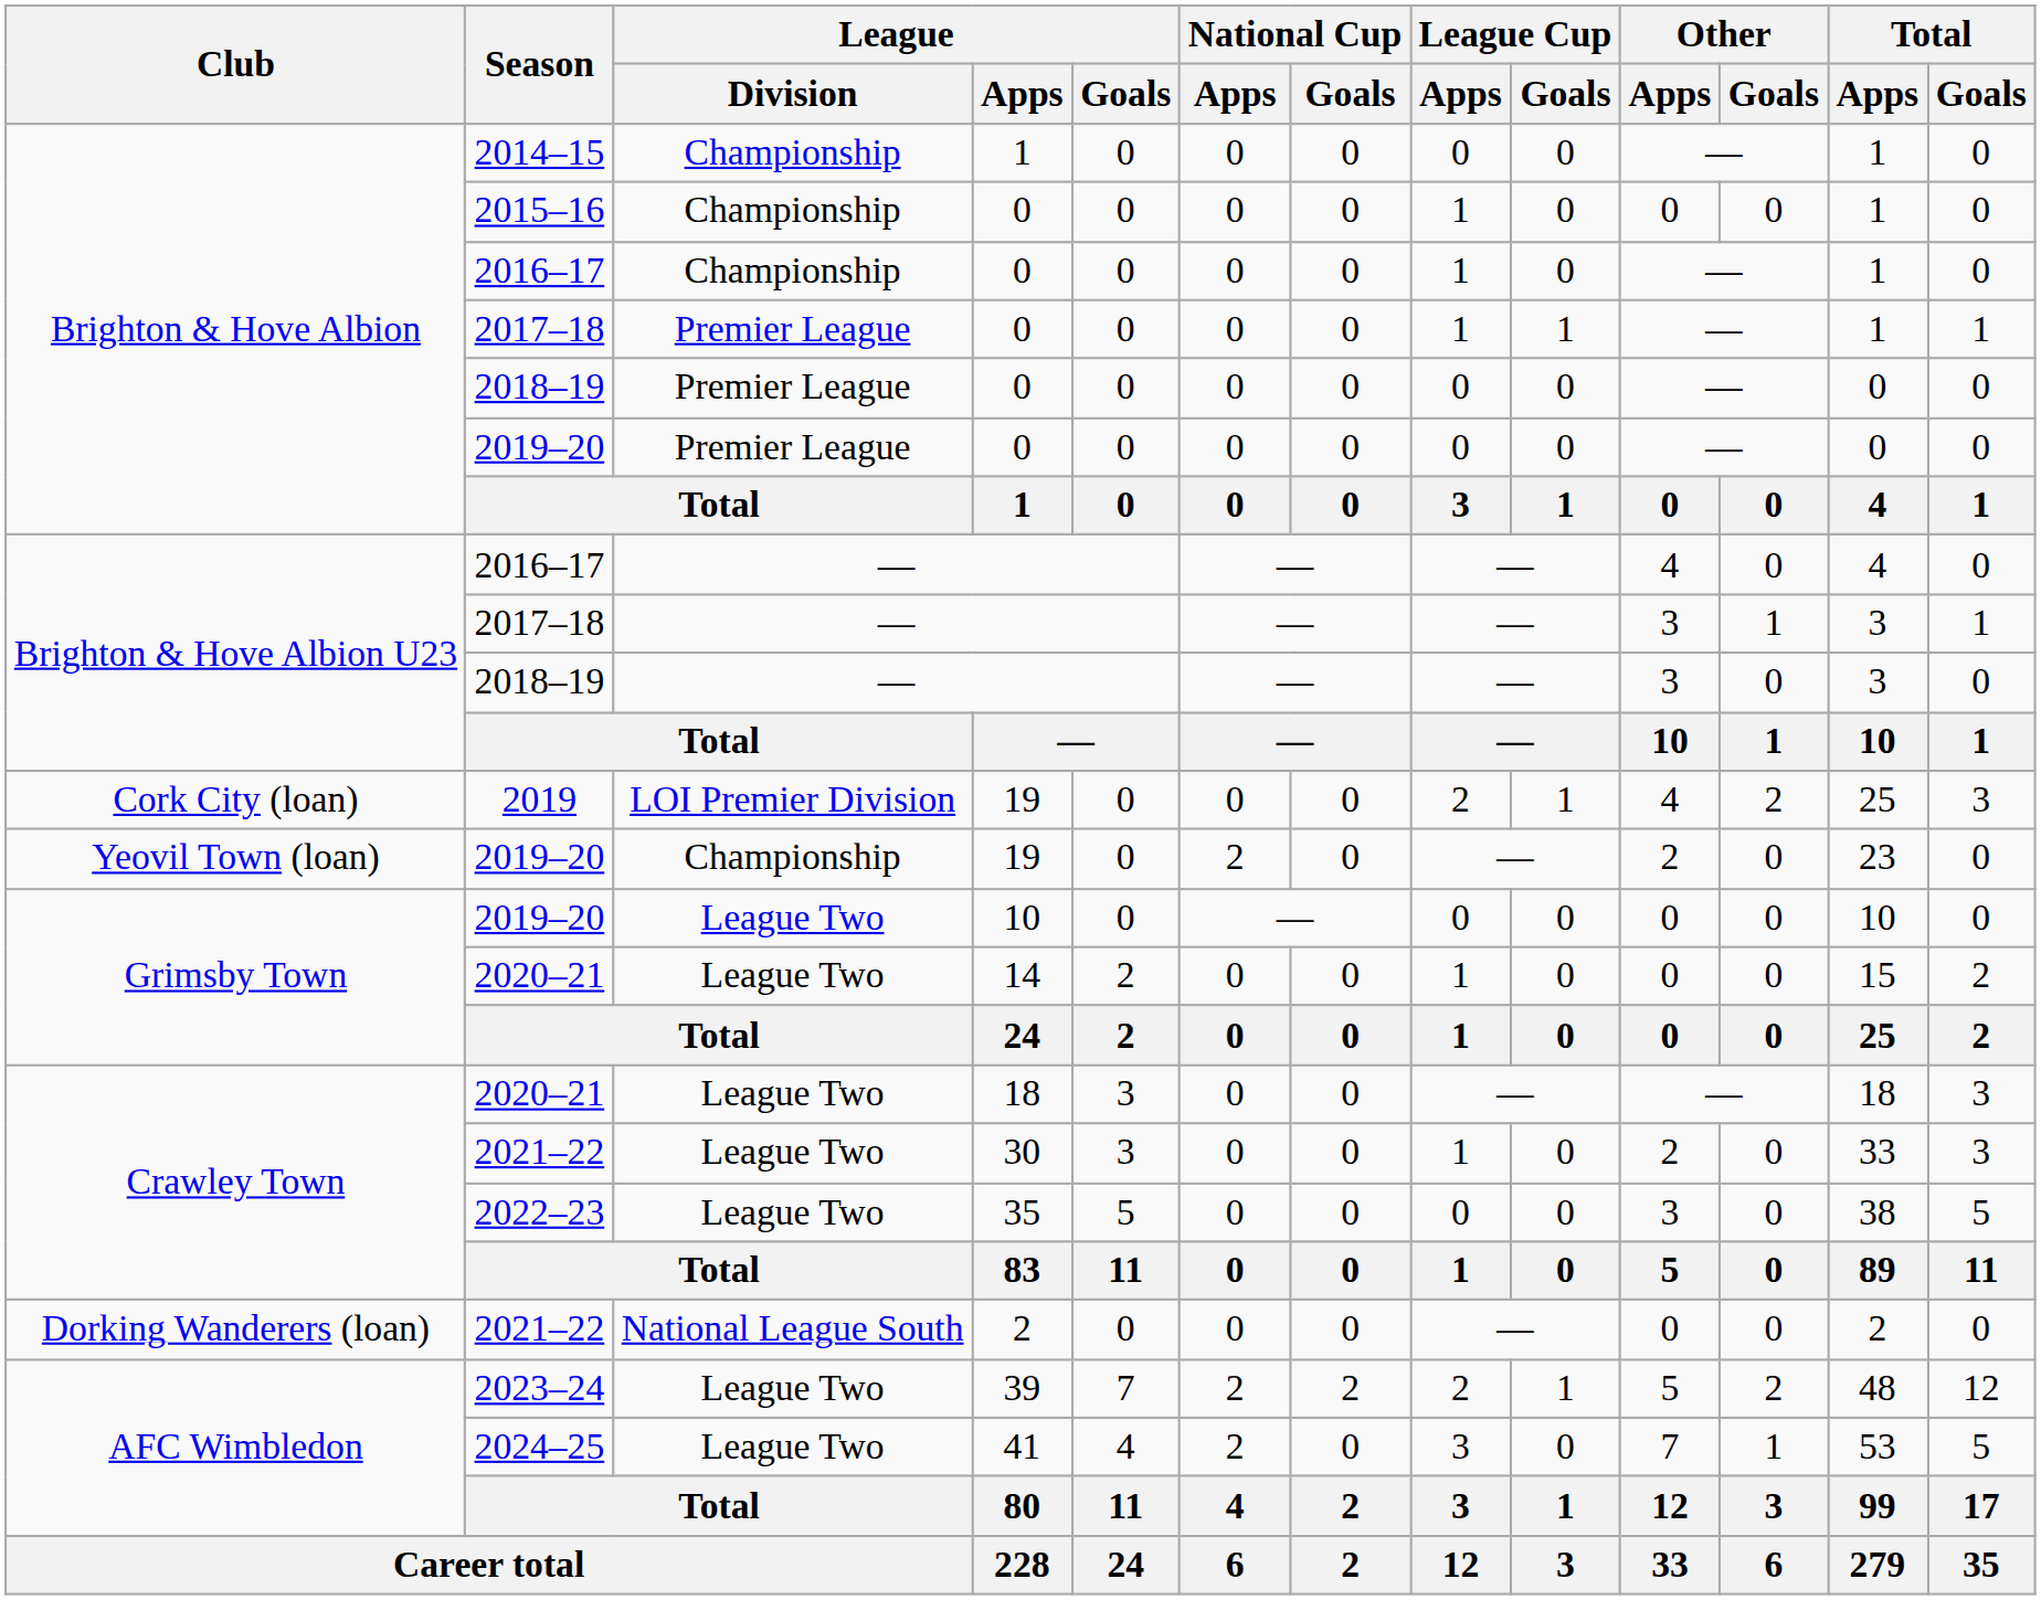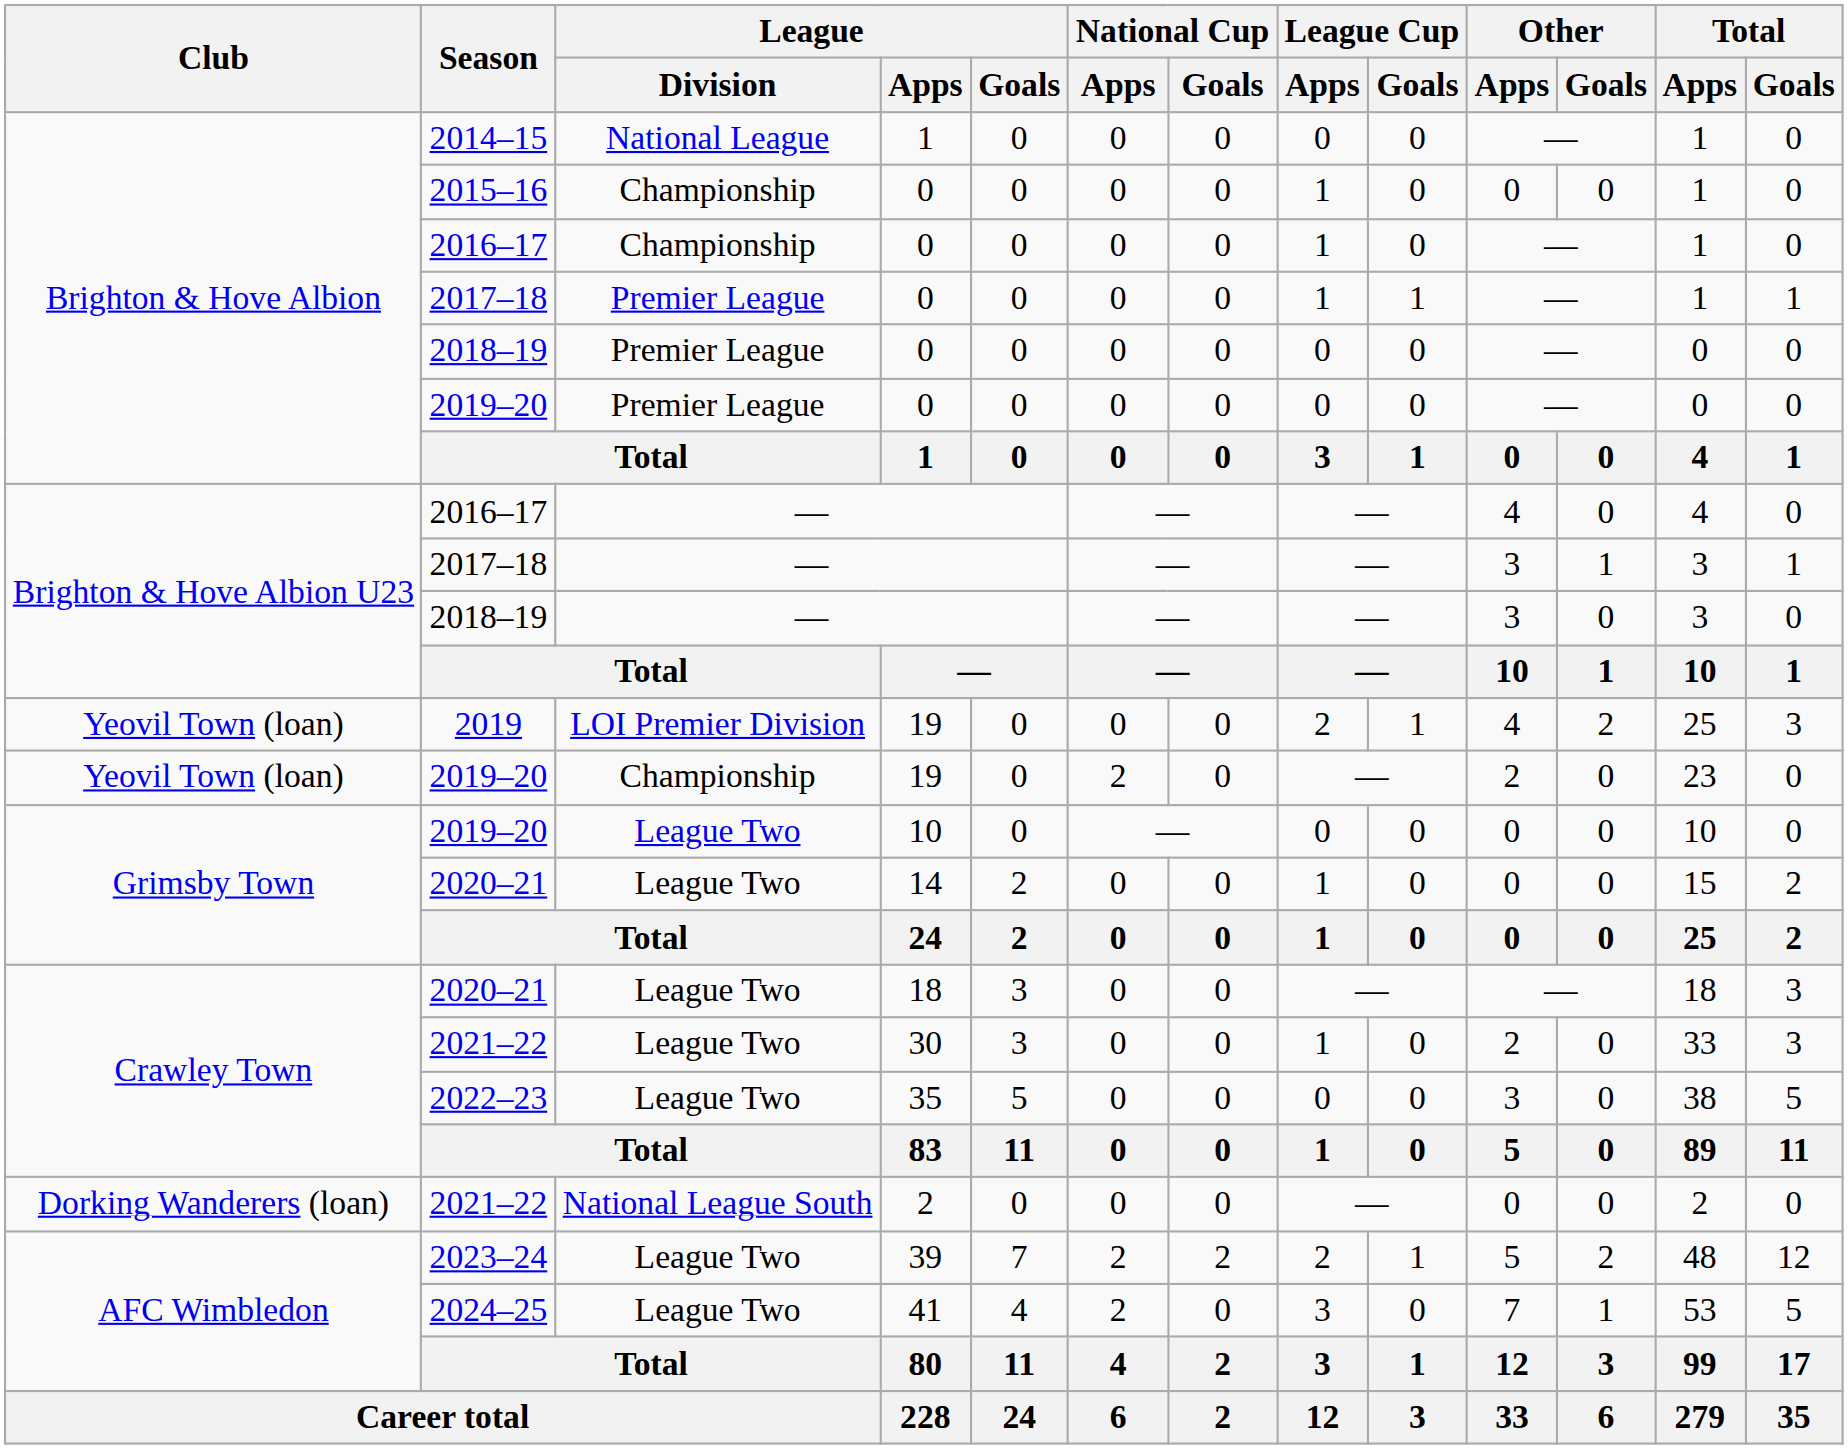2014–15 | League / Division: Championship -> National League
2019 | Club: Cork City (loan) -> Yeovil Town (loan)
